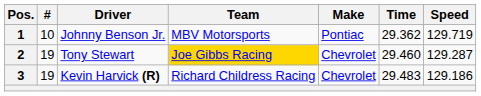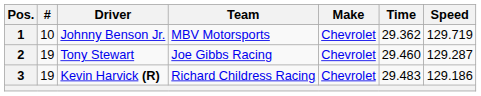1 | Make: Pontiac -> Chevrolet
2 | Team: gold background -> no background
